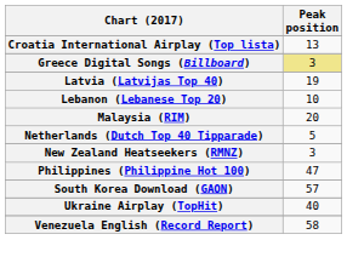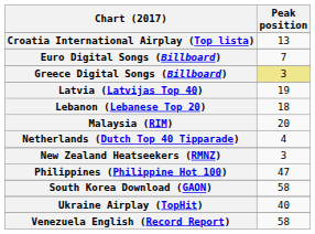+ row: Euro Digital Songs (Billboard) | 7
Lebanon (Lebanese Top 20) | Peak position: 10 -> 18
Netherlands (Dutch Top 40 Tipparade) | Peak position: 5 -> 4
South Korea Download (GAON) | Peak position: 57 -> 58
